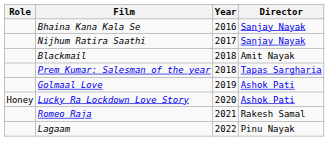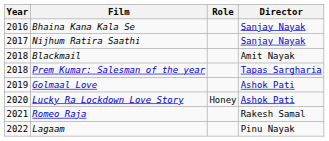columns swapped: Year <-> Role
